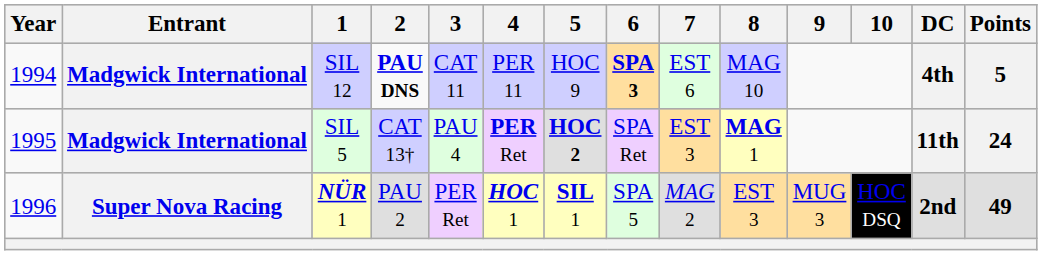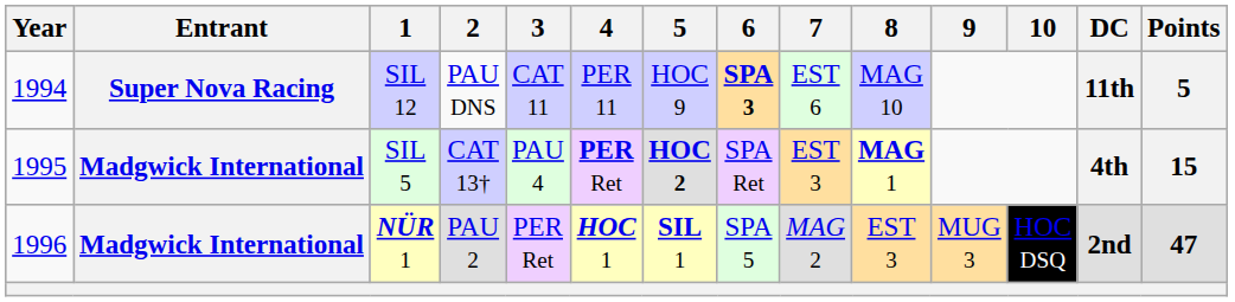SIL 12 | Entrant: Madgwick International -> Super Nova Racing
SIL 12 | 2: bold -> normal
SIL 12 | DC: 4th -> 11th
SIL 5 | DC: 11th -> 4th
SIL 5 | Points: 24 -> 15
NÜR 1 | Entrant: Super Nova Racing -> Madgwick International
NÜR 1 | Points: 49 -> 47
